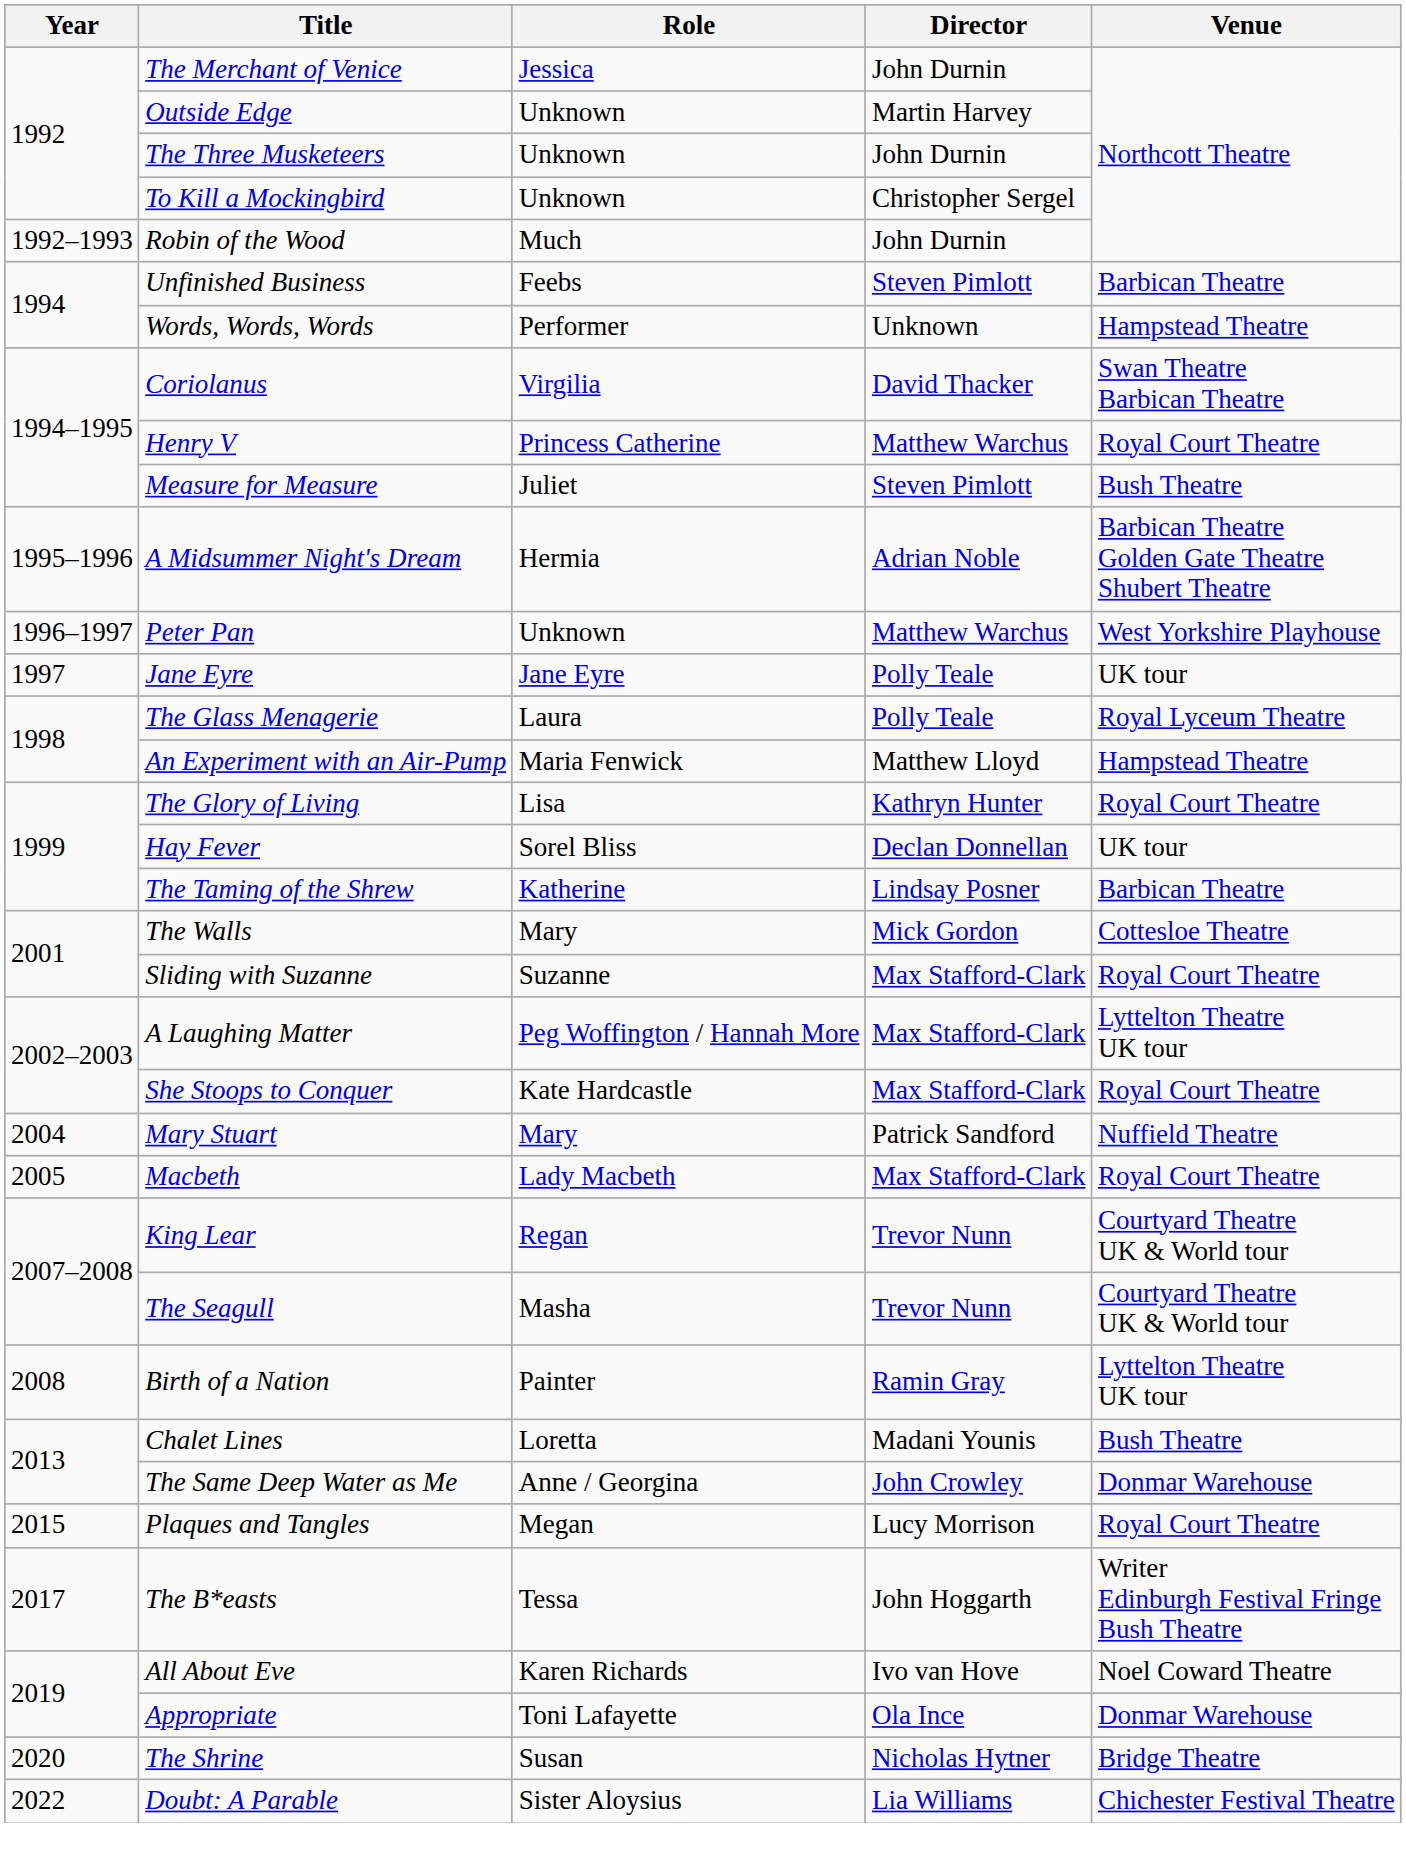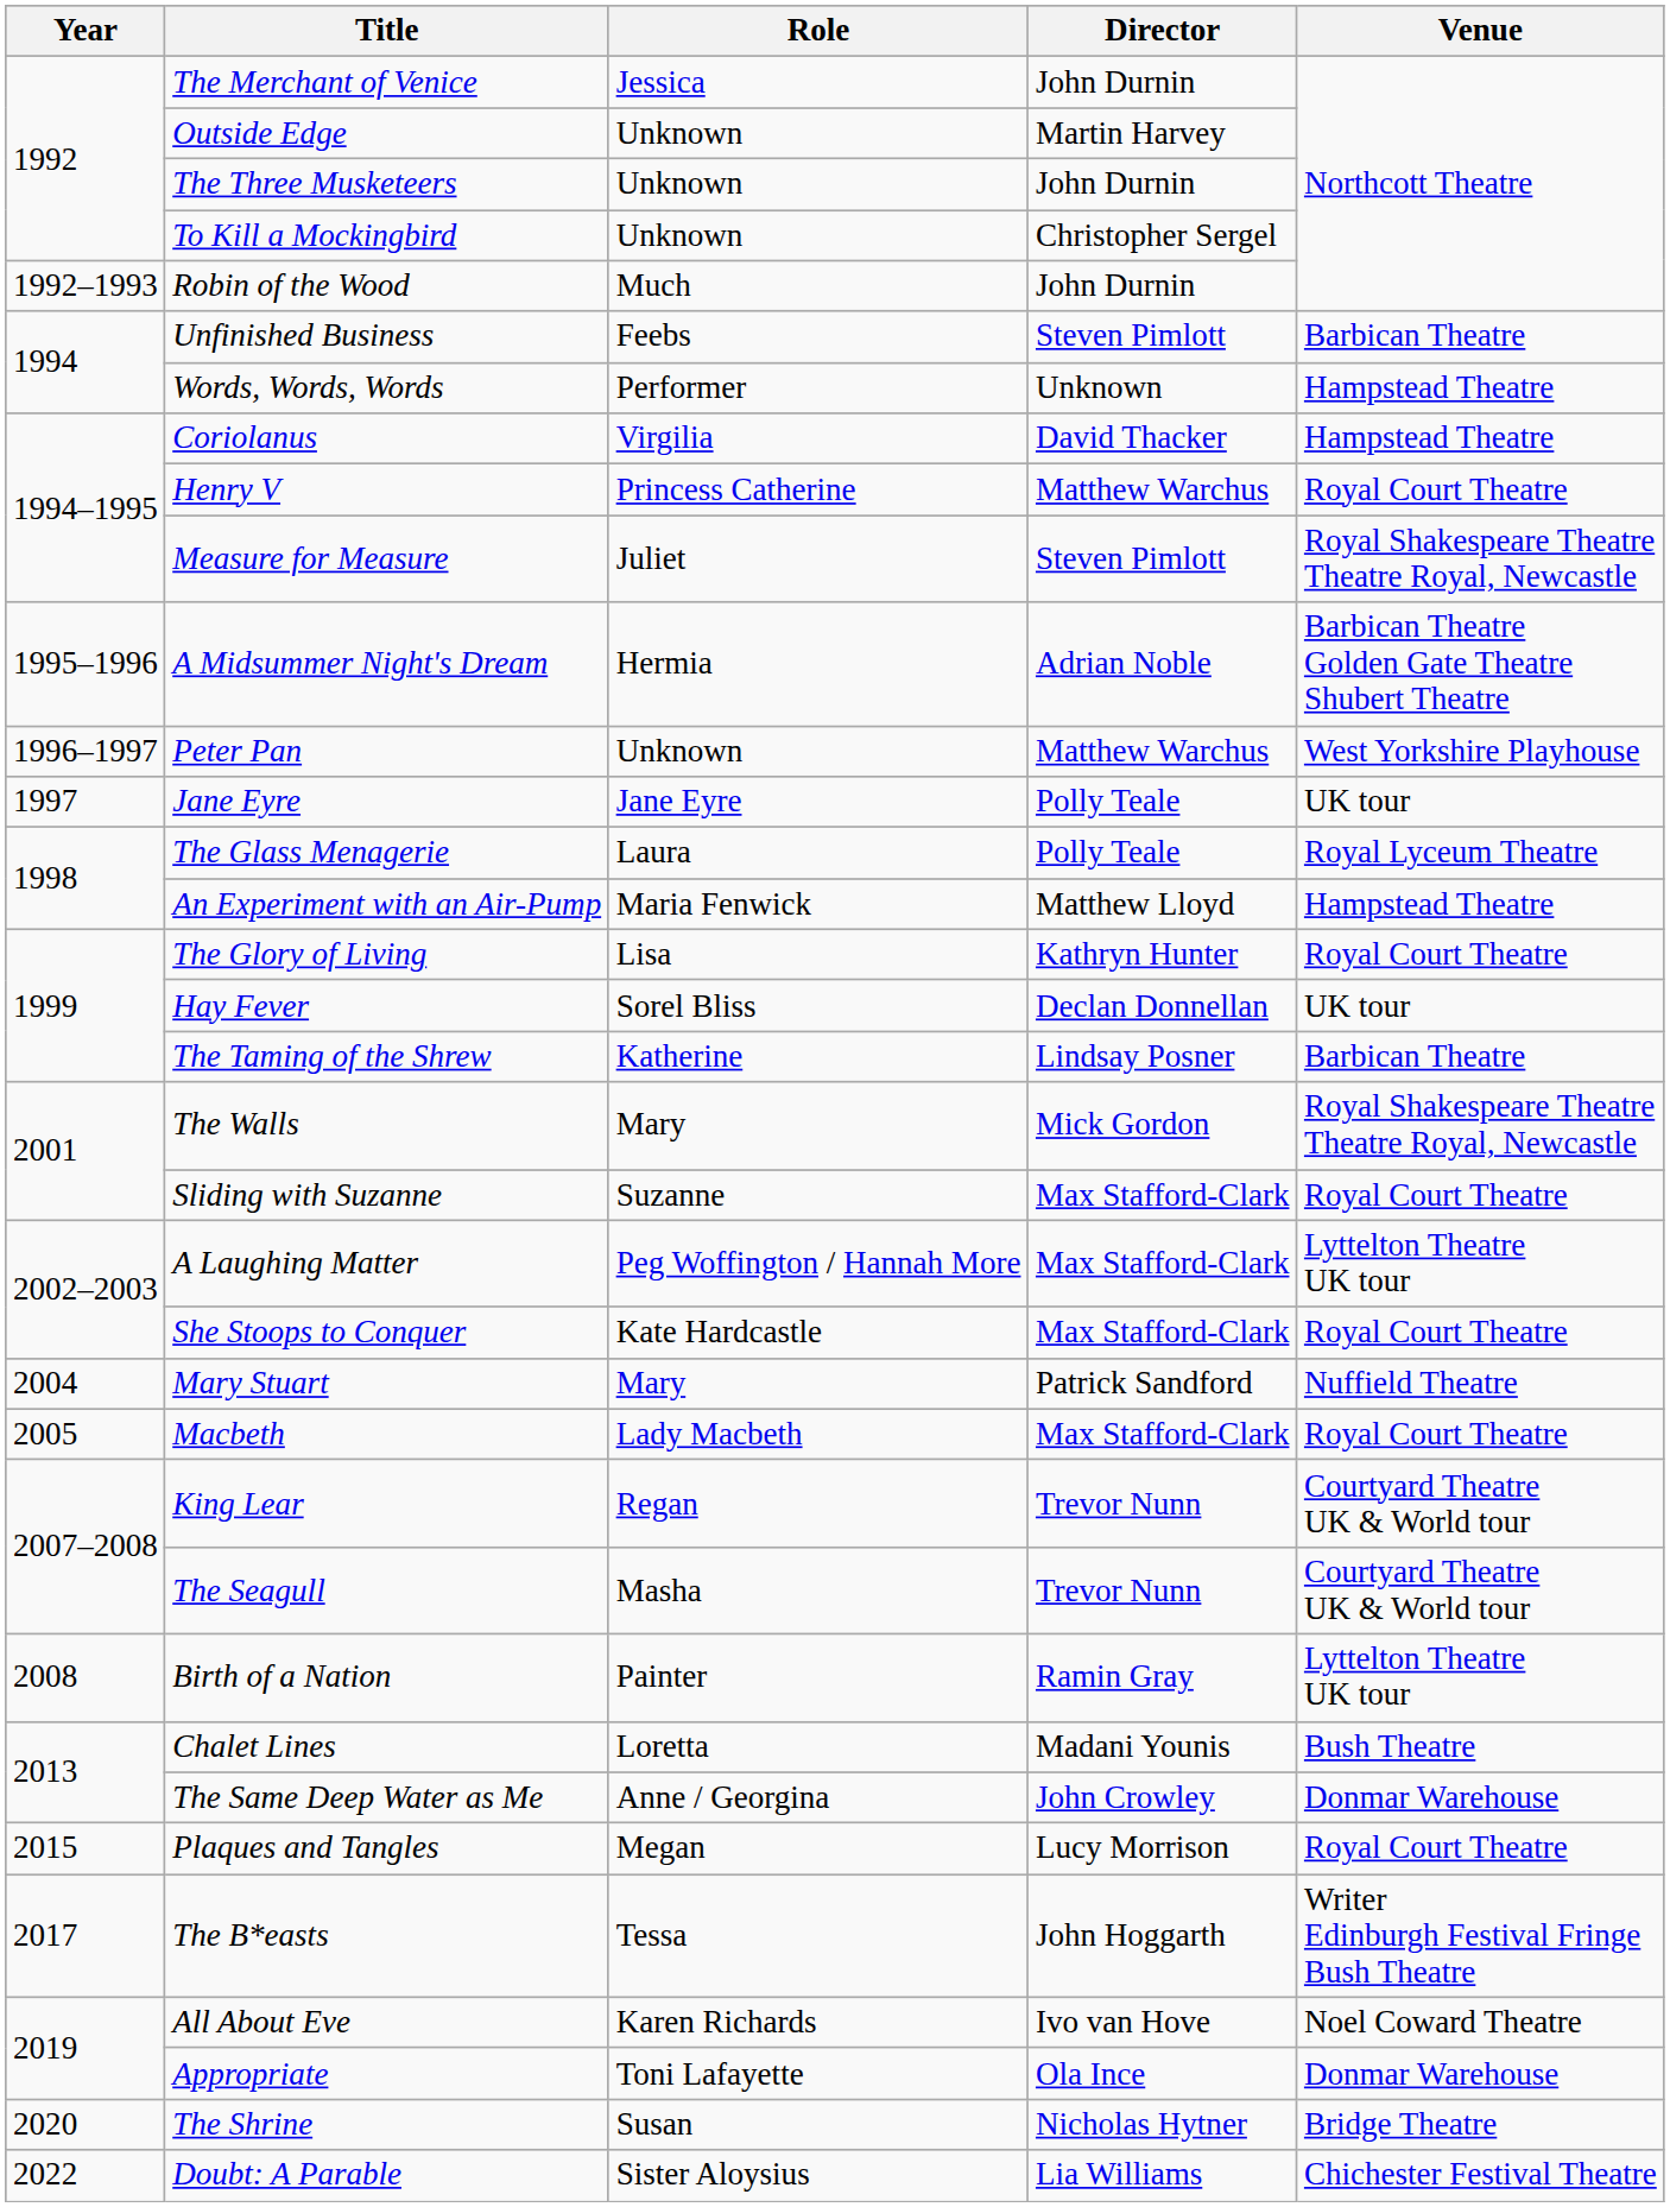Coriolanus | Venue: Swan Theatre Barbican Theatre -> Hampstead Theatre
Measure for Measure | Venue: Bush Theatre -> Royal Shakespeare Theatre Theatre Royal, Newcastle
The Walls | Venue: Cottesloe Theatre -> Royal Shakespeare Theatre Theatre Royal, Newcastle
